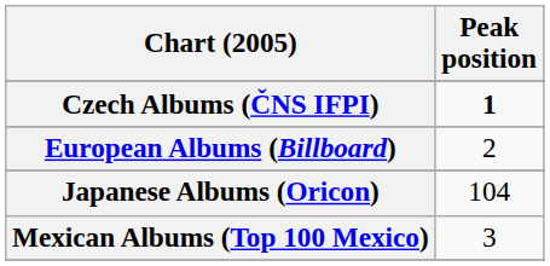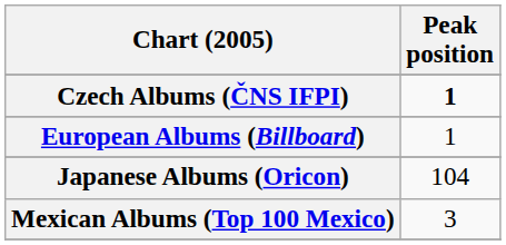European Albums (Billboard) | Peak position: 2 -> 1
